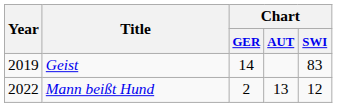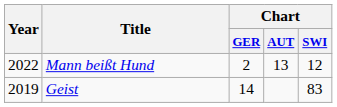rows swapped: Geist <-> Mann beißt Hund
